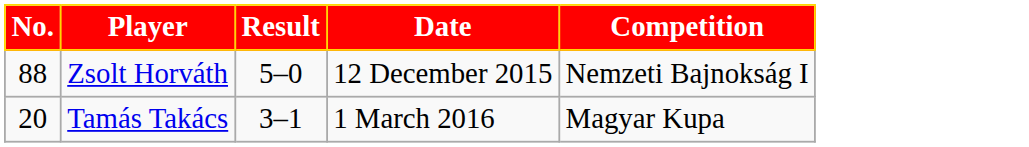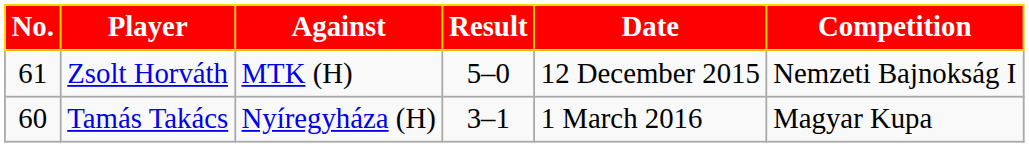+ column: Against | MTK (H) | Nyíregyháza (H)
Zsolt Horváth | No.: 88 -> 61
Tamás Takács | No.: 20 -> 60
